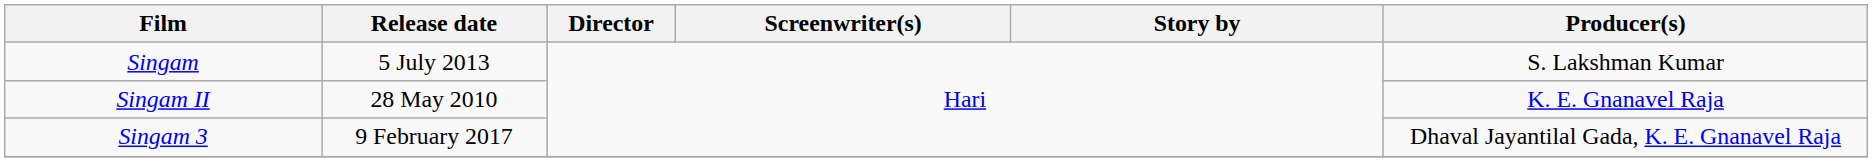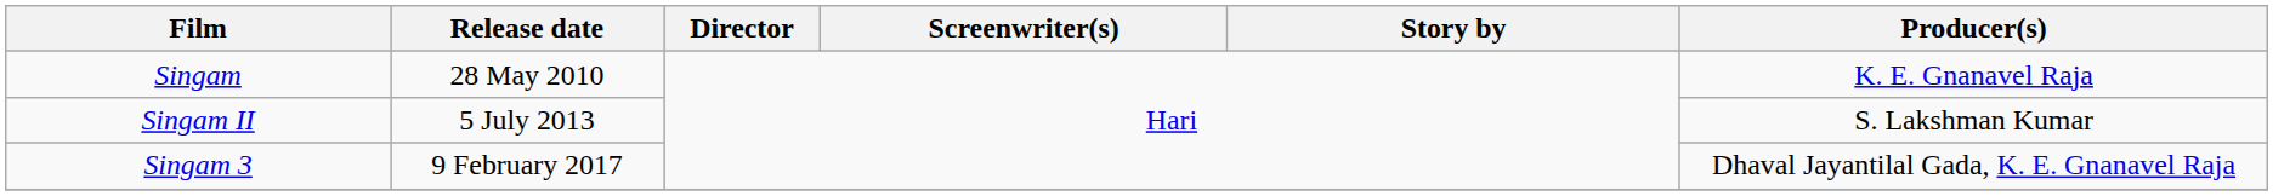Singam | Release date: 5 July 2013 -> 28 May 2010
Singam | Producer(s): S. Lakshman Kumar -> K. E. Gnanavel Raja
Singam II | Release date: 28 May 2010 -> 5 July 2013
Singam II | Producer(s): K. E. Gnanavel Raja -> S. Lakshman Kumar
